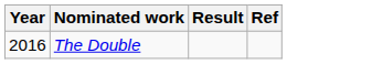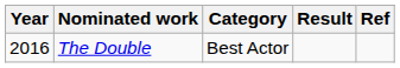+ column: Category | Best Actor
